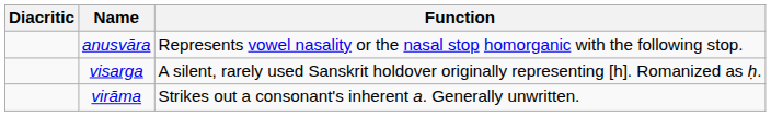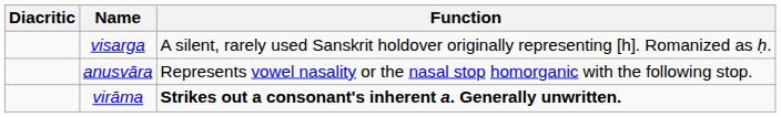rows swapped: anusvāra <-> visarga
virāma | Function: normal -> bold
